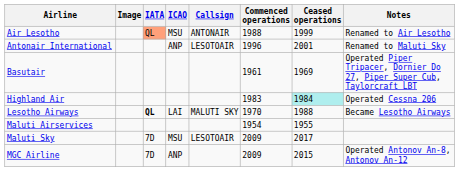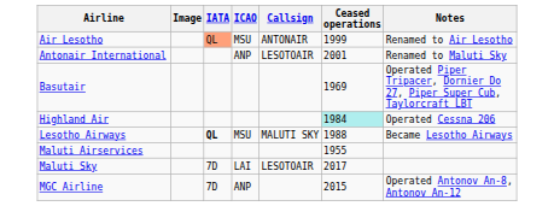- column: Commenced operations | 1988 | 1996 | 1961 | 1983 | 1970 | 1954 | 2009 | 2009
Lesotho Airways | ICAO: LAI -> MSU
Maluti Sky | ICAO: MSU -> LAI
